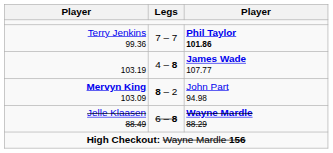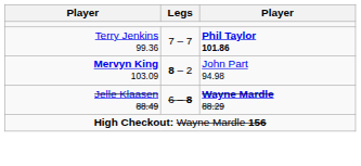- row: 103.19 | 4 – 8 | James Wade 107.77
